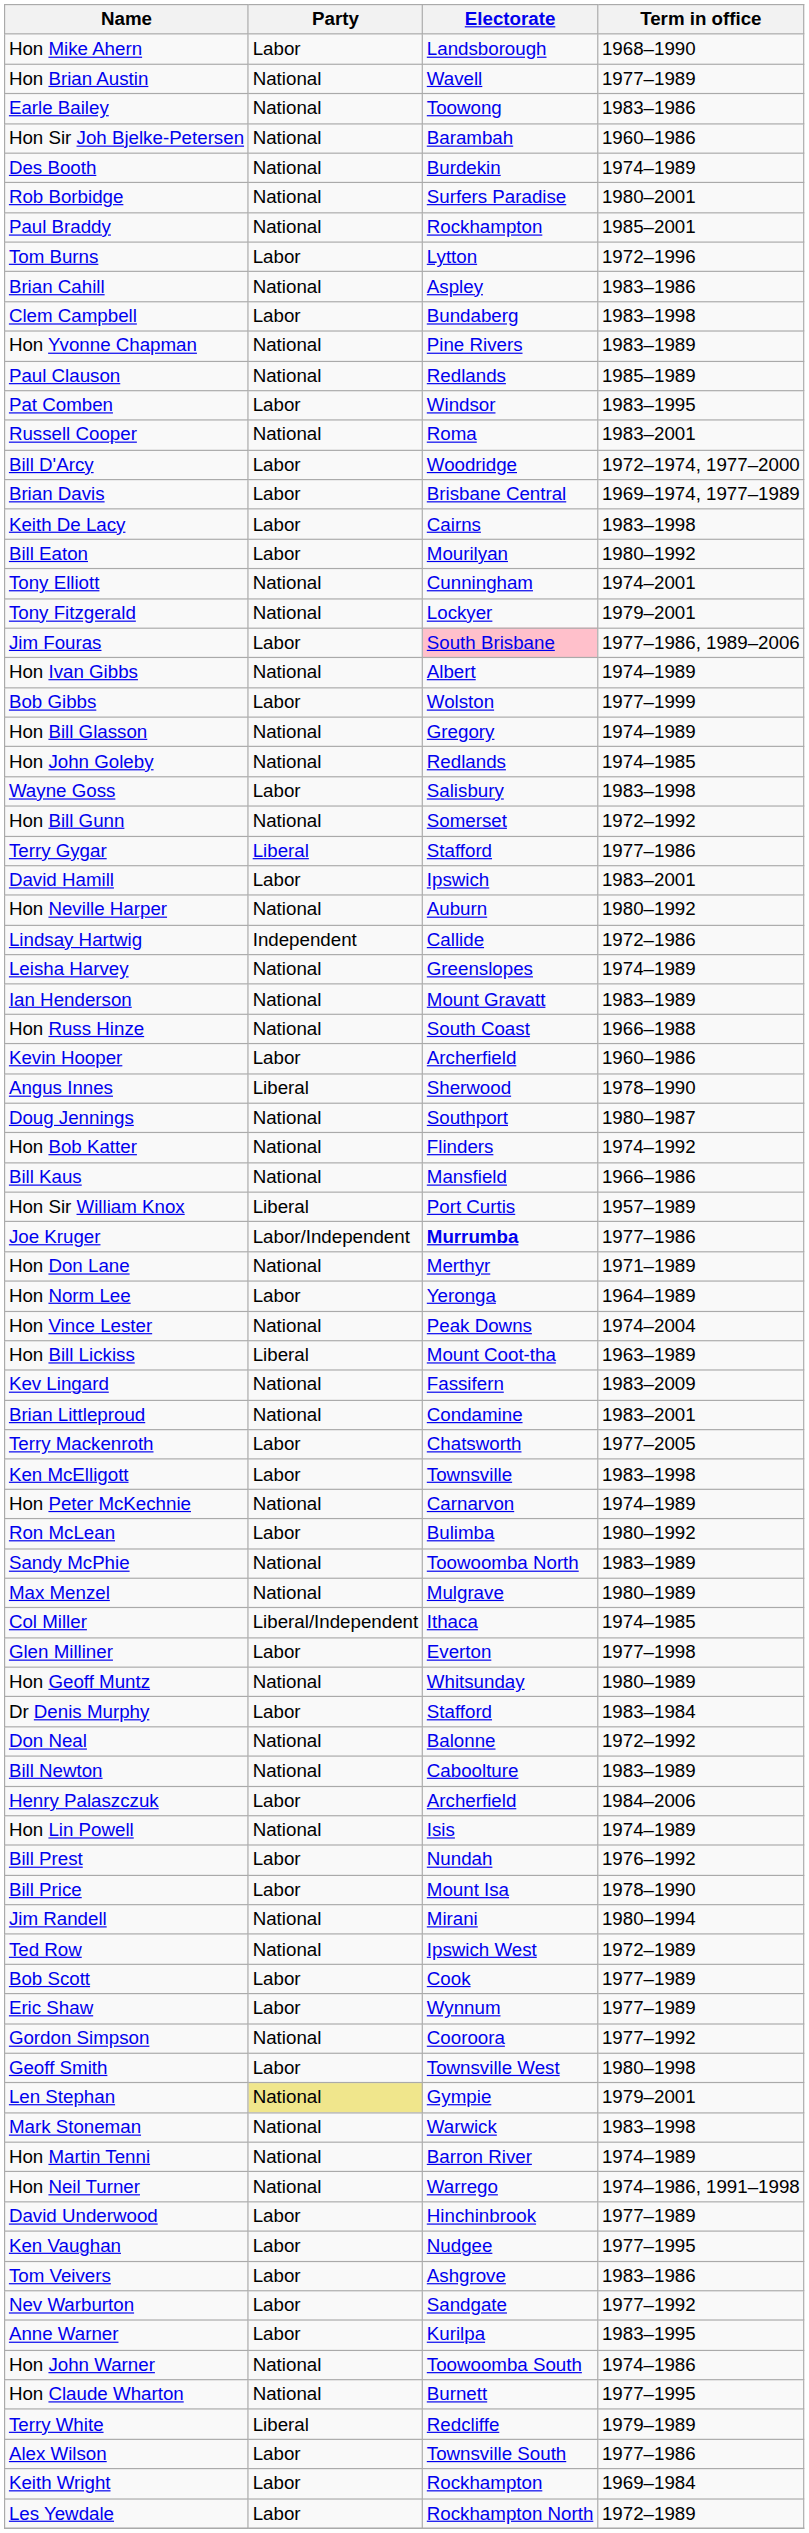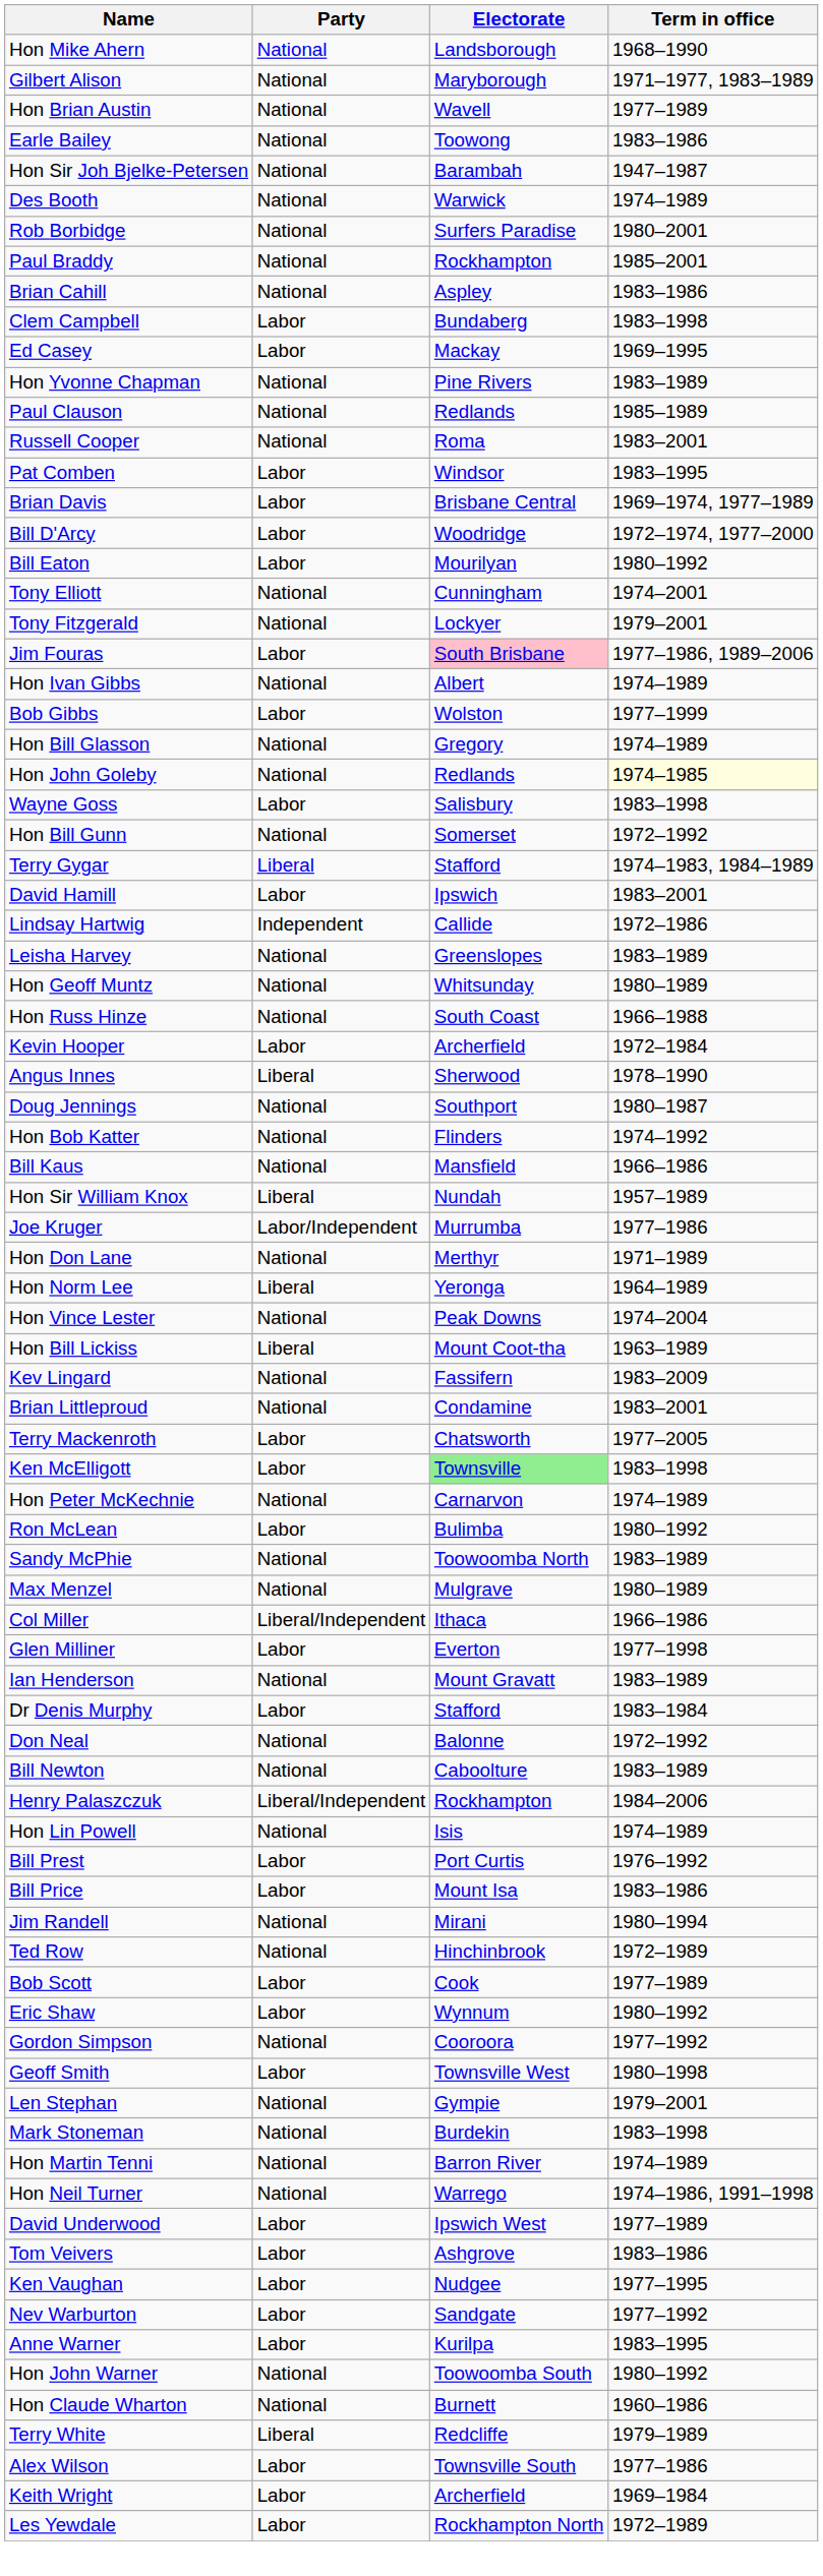Hon Mike Ahern | Party: Labor -> National
+ row: Gilbert Alison | National | Maryborough | 1971–1977, 1983–1989
Hon Sir Joh Bjelke-Petersen | Term in office: 1960–1986 -> 1947–1987
Des Booth | Electorate: Burdekin -> Warwick
- row: Tom Burns | Labor | Lytton | 1972–1996
+ row: Ed Casey | Labor | Mackay | 1969–1995
rows swapped: Pat Comben <-> Russell Cooper
rows swapped: Bill D'Arcy <-> Brian Davis
- row: Keith De Lacy | Labor | Cairns | 1983–1998
Hon John Goleby | Term in office: no background -> lightyellow background
Terry Gygar | Term in office: 1977–1986 -> 1974–1983, 1984–1989
- row: Hon Neville Harper | National | Auburn | 1980–1992
Leisha Harvey | Term in office: 1974–1989 -> 1983–1989
rows swapped: Ian Henderson <-> Hon Geoff Muntz
Kevin Hooper | Term in office: 1960–1986 -> 1972–1984
Hon Sir William Knox | Electorate: Port Curtis -> Nundah
Joe Kruger | Electorate: bold -> normal
Hon Norm Lee | Party: Labor -> Liberal
Ken McElligott | Electorate: no background -> lightgreen background
Col Miller | Term in office: 1974–1985 -> 1966–1986
Henry Palaszczuk | Party: Labor -> Liberal/Independent
Henry Palaszczuk | Electorate: Archerfield -> Rockhampton
Bill Prest | Electorate: Nundah -> Port Curtis
Bill Price | Term in office: 1978–1990 -> 1983–1986
Ted Row | Electorate: Ipswich West -> Hinchinbrook
Eric Shaw | Term in office: 1977–1989 -> 1980–1992
Len Stephan | Party: khaki background -> no background
Mark Stoneman | Electorate: Warwick -> Burdekin
David Underwood | Electorate: Hinchinbrook -> Ipswich West
rows swapped: Ken Vaughan <-> Tom Veivers
Hon John Warner | Term in office: 1974–1986 -> 1980–1992
Hon Claude Wharton | Term in office: 1977–1995 -> 1960–1986
Keith Wright | Electorate: Rockhampton -> Archerfield
